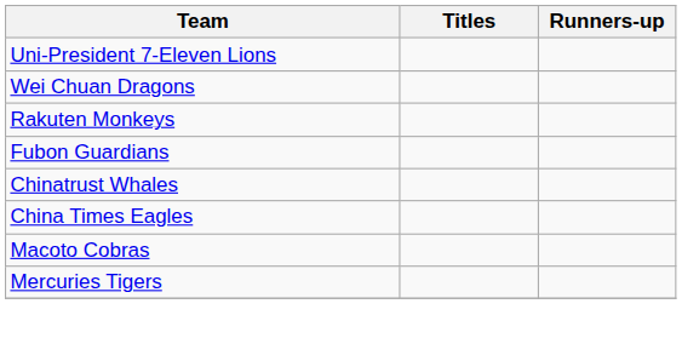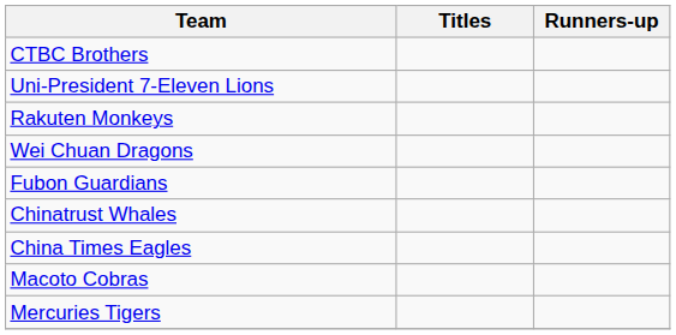+ row: CTBC Brothers
rows swapped: Rakuten Monkeys <-> Wei Chuan Dragons
